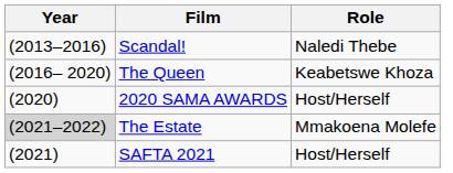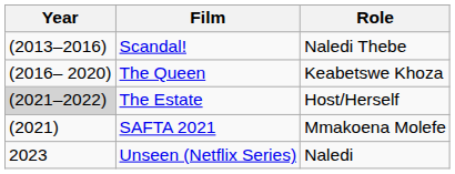- row: (2020) | 2020 SAMA AWARDS | Host/Herself
The Estate | Role: Mmakoena Molefe -> Host/Herself
SAFTA 2021 | Role: Host/Herself -> Mmakoena Molefe
+ row: 2023 | Unseen (Netflix Series) | Naledi
